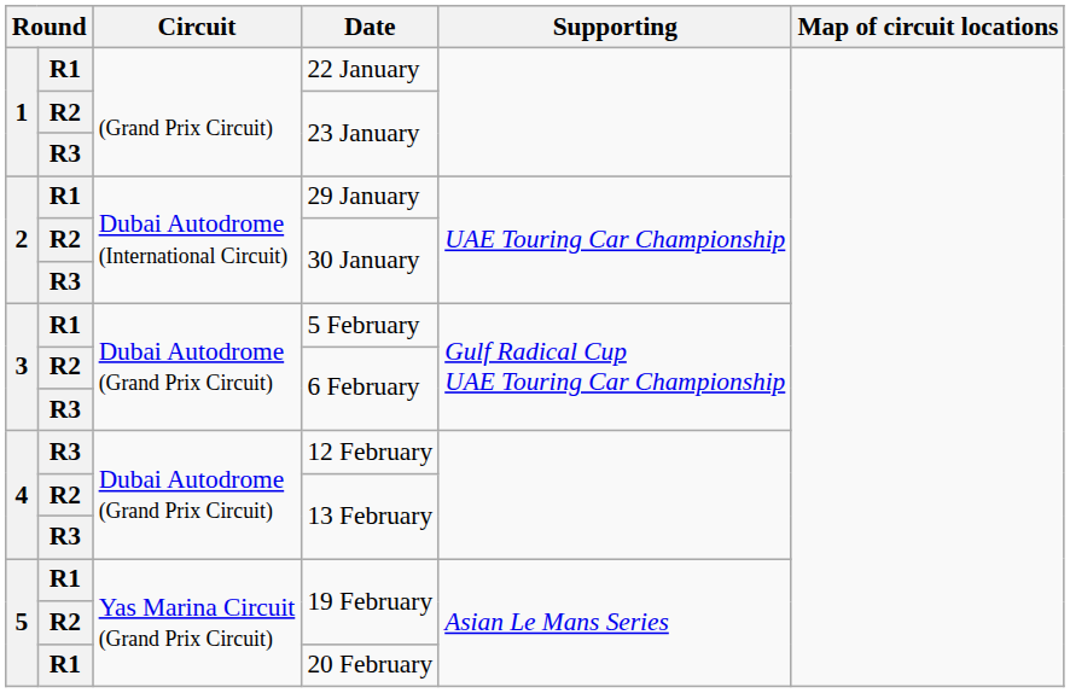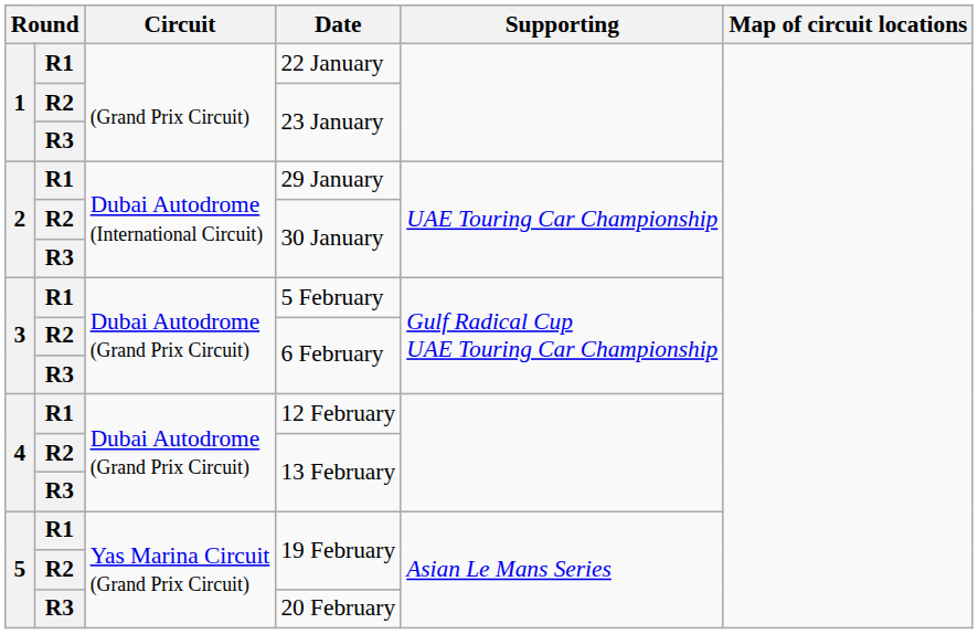12 February | column 2: R3 -> R1
20 February | column 2: R1 -> R3
